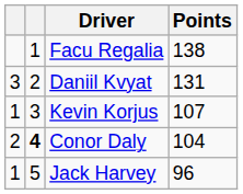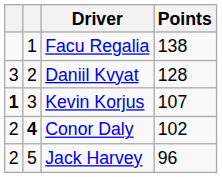Daniil Kvyat | Points: 131 -> 128
Kevin Korjus | column 1: normal -> bold
Conor Daly | Points: 104 -> 102
Jack Harvey | column 1: 1 -> 2
